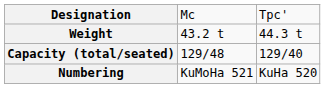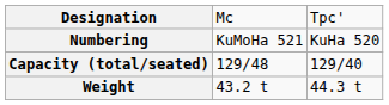rows swapped: Numbering <-> Weight
